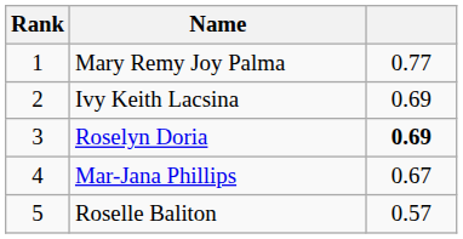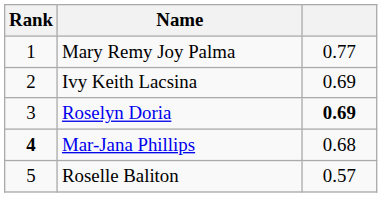Mar-Jana Phillips | Rank: normal -> bold
Mar-Jana Phillips | column 3: 0.67 -> 0.68
